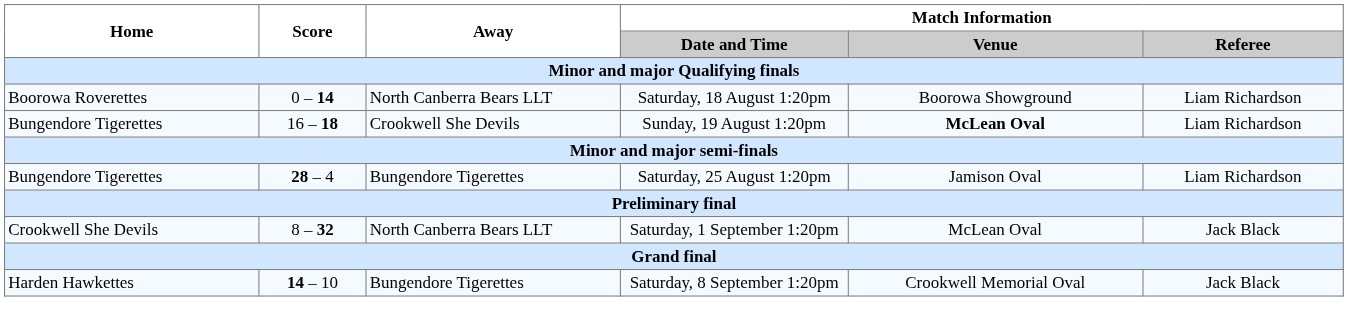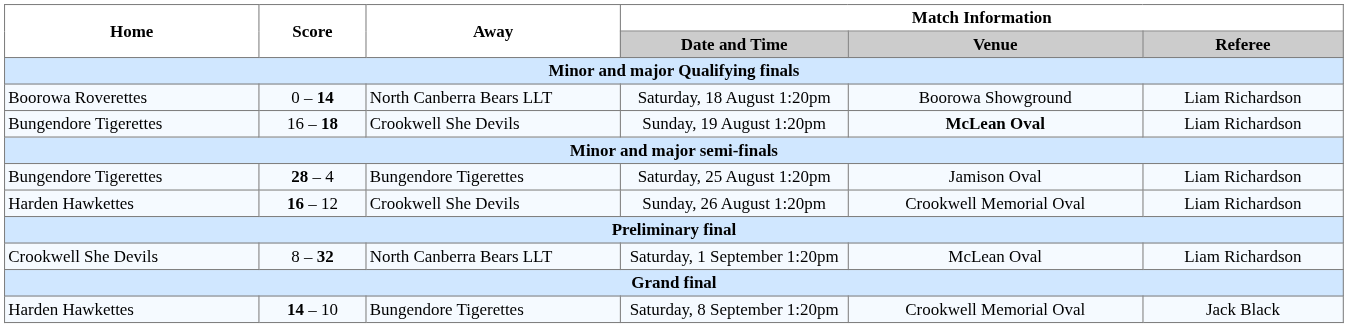+ row: Harden Hawkettes | 16 – 12 | Crookwell She Devils | Sunday, 26 August 1:20pm | Crookwell Memorial Oval | Liam Richardson
Saturday, 1 September 1:20pm | Match Information / Referee: Jack Black -> Liam Richardson
